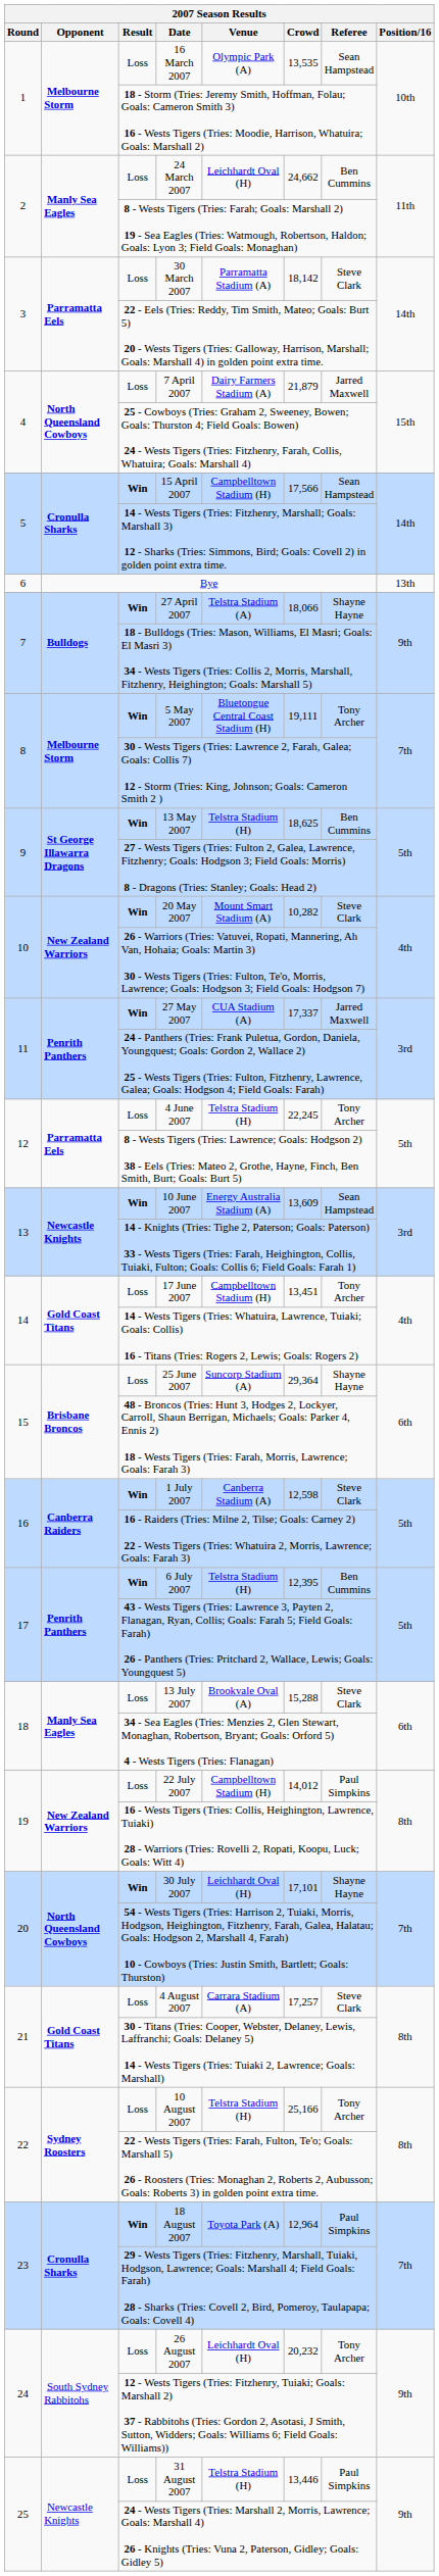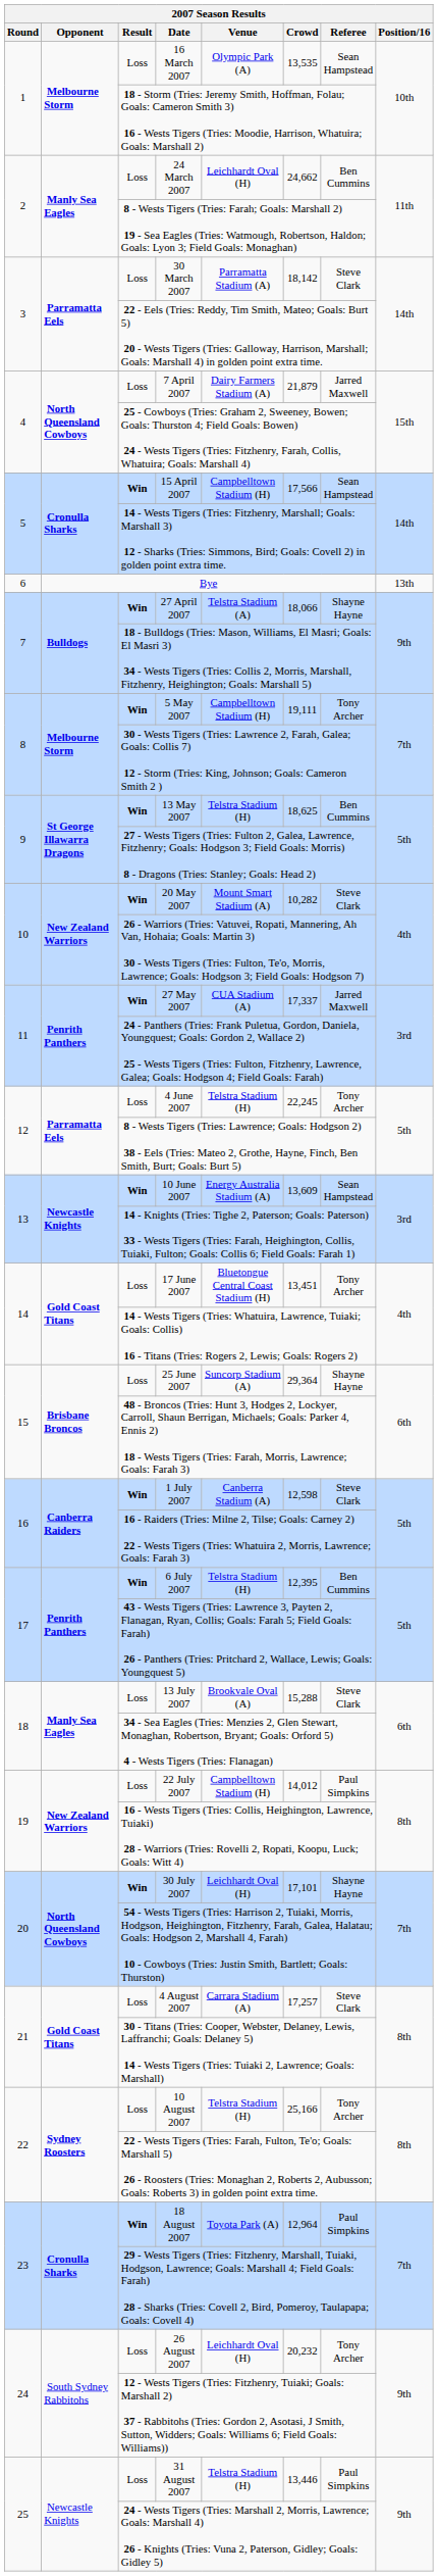5 May 2007 | Venue: Bluetongue Central Coast Stadium (H) -> Campbelltown Stadium (H)
17 June 2007 | Venue: Campbelltown Stadium (H) -> Bluetongue Central Coast Stadium (H)
